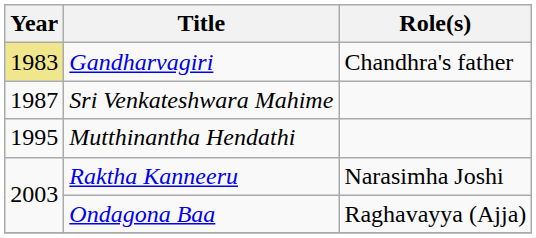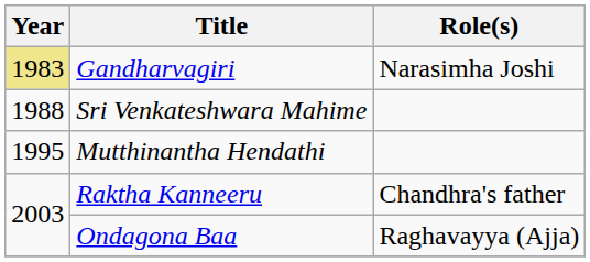Gandharvagiri | Role(s): Chandhra's father -> Narasimha Joshi
Sri Venkateshwara Mahime | Year: 1987 -> 1988
Raktha Kanneeru | Role(s): Narasimha Joshi -> Chandhra's father
